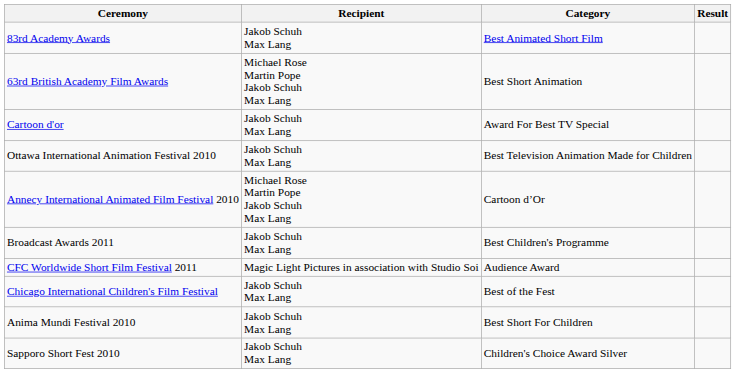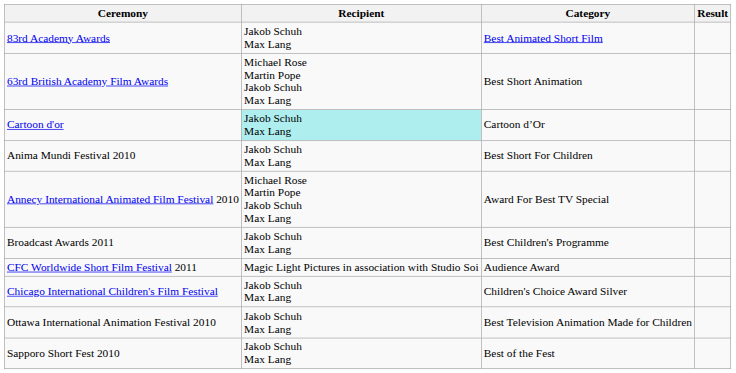Cartoon d'or | Recipient: no background -> paleturquoise background
Cartoon d'or | Category: Award For Best TV Special -> Cartoon d’Or
rows swapped: Anima Mundi Festival 2010 <-> Ottawa International Animation Festival 2010
Annecy International Animated Film Festival 2010 | Category: Cartoon d’Or -> Award For Best TV Special
Chicago International Children's Film Festival | Category: Best of the Fest -> Children's Choice Award Silver
Sapporo Short Fest 2010 | Category: Children's Choice Award Silver -> Best of the Fest
